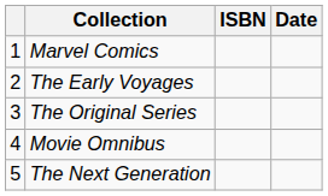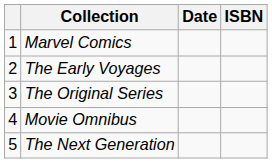columns swapped: Date <-> ISBN
